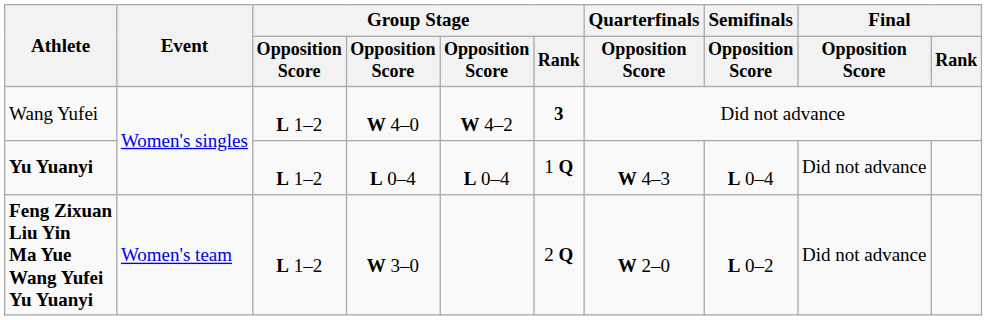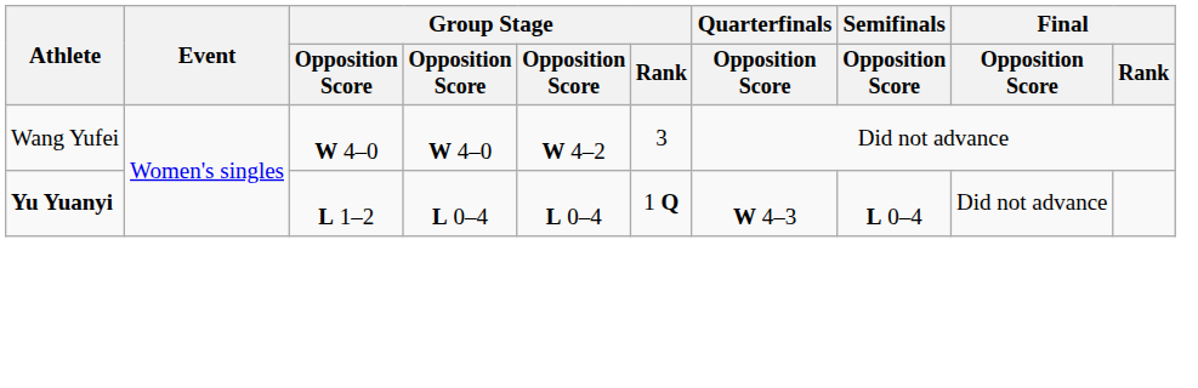Wang Yufei | column 3: L 1–2 -> W 4–0
Wang Yufei | Group Stage / Rank: bold -> normal
- row: Feng Zixuan Liu Yin Ma Yue Wang Yufei Yu Yuanyi | Women's team | L 1–2 | W 3–0 | 2 Q | W 2–0 | L 0–2 | Did not advance
